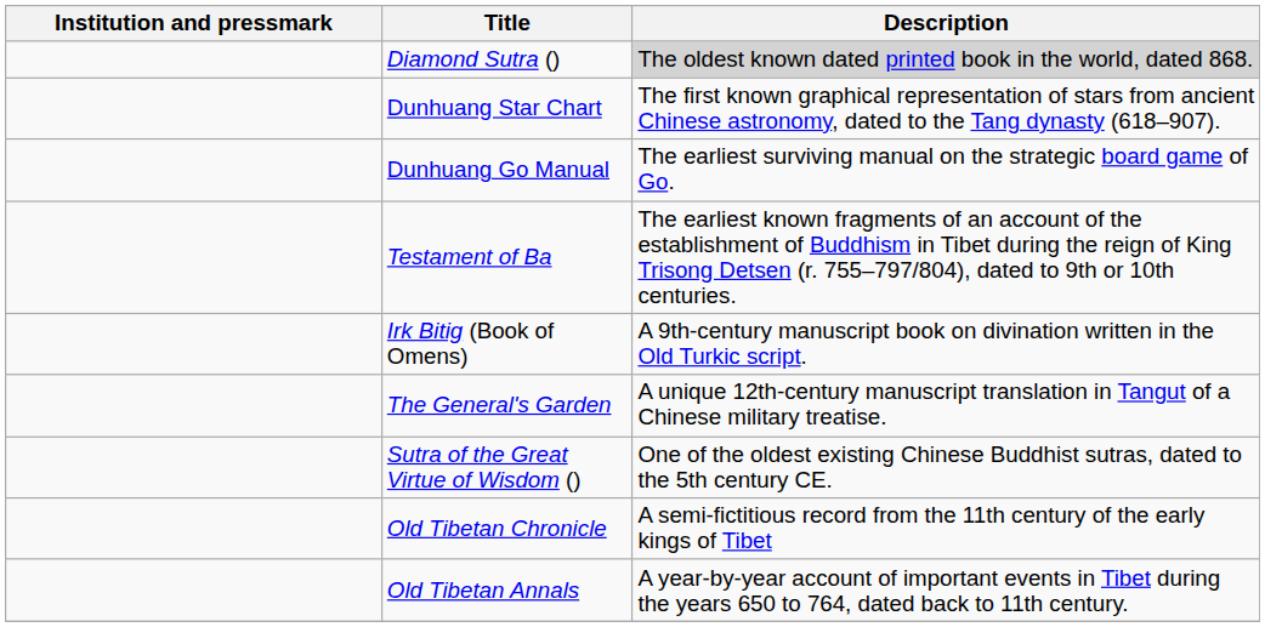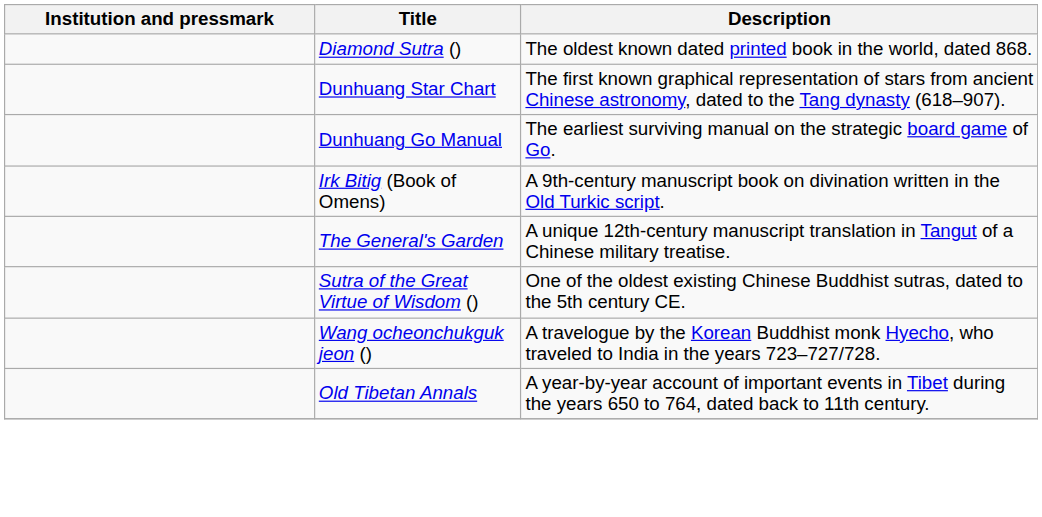Diamond Sutra () | Description: lightgrey background -> no background
- row: Testament of Ba | The earliest known fragments of an account of the establishment of Buddhism in Tibet during the reign of King Trisong Detsen (r. 755–797/804), dated to 9th or 10th centuries.
+ row: Wang ocheonchukguk jeon () | A travelogue by the Korean Buddhist monk Hyecho, who traveled to India in the years 723–727/728.
- row: Old Tibetan Chronicle | A semi-fictitious record from the 11th century of the early kings of Tibet
